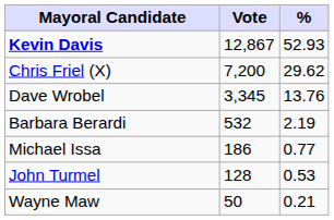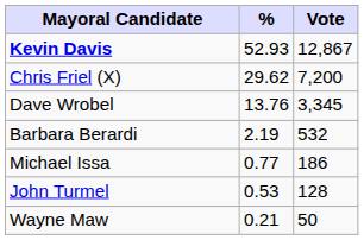columns swapped: Vote <-> %
